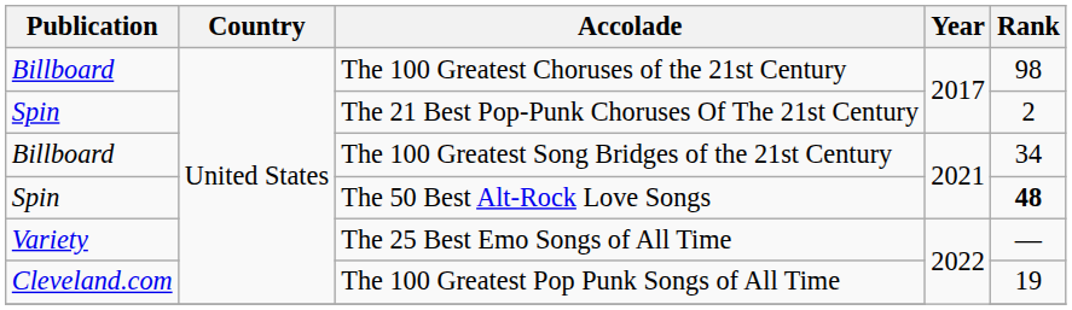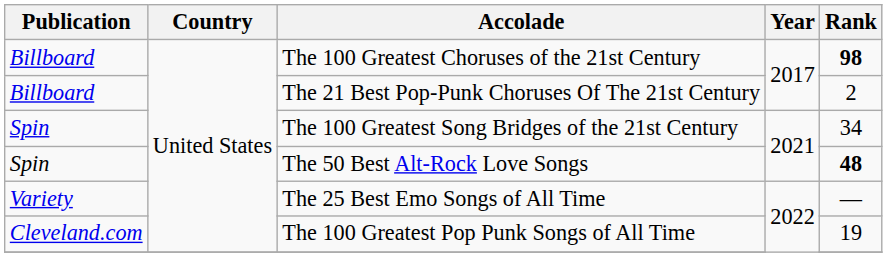The 100 Greatest Choruses of the 21st Century | Rank: normal -> bold
The 21 Best Pop-Punk Choruses Of The 21st Century | Publication: Spin -> Billboard
The 100 Greatest Song Bridges of the 21st Century | Publication: Billboard -> Spin
